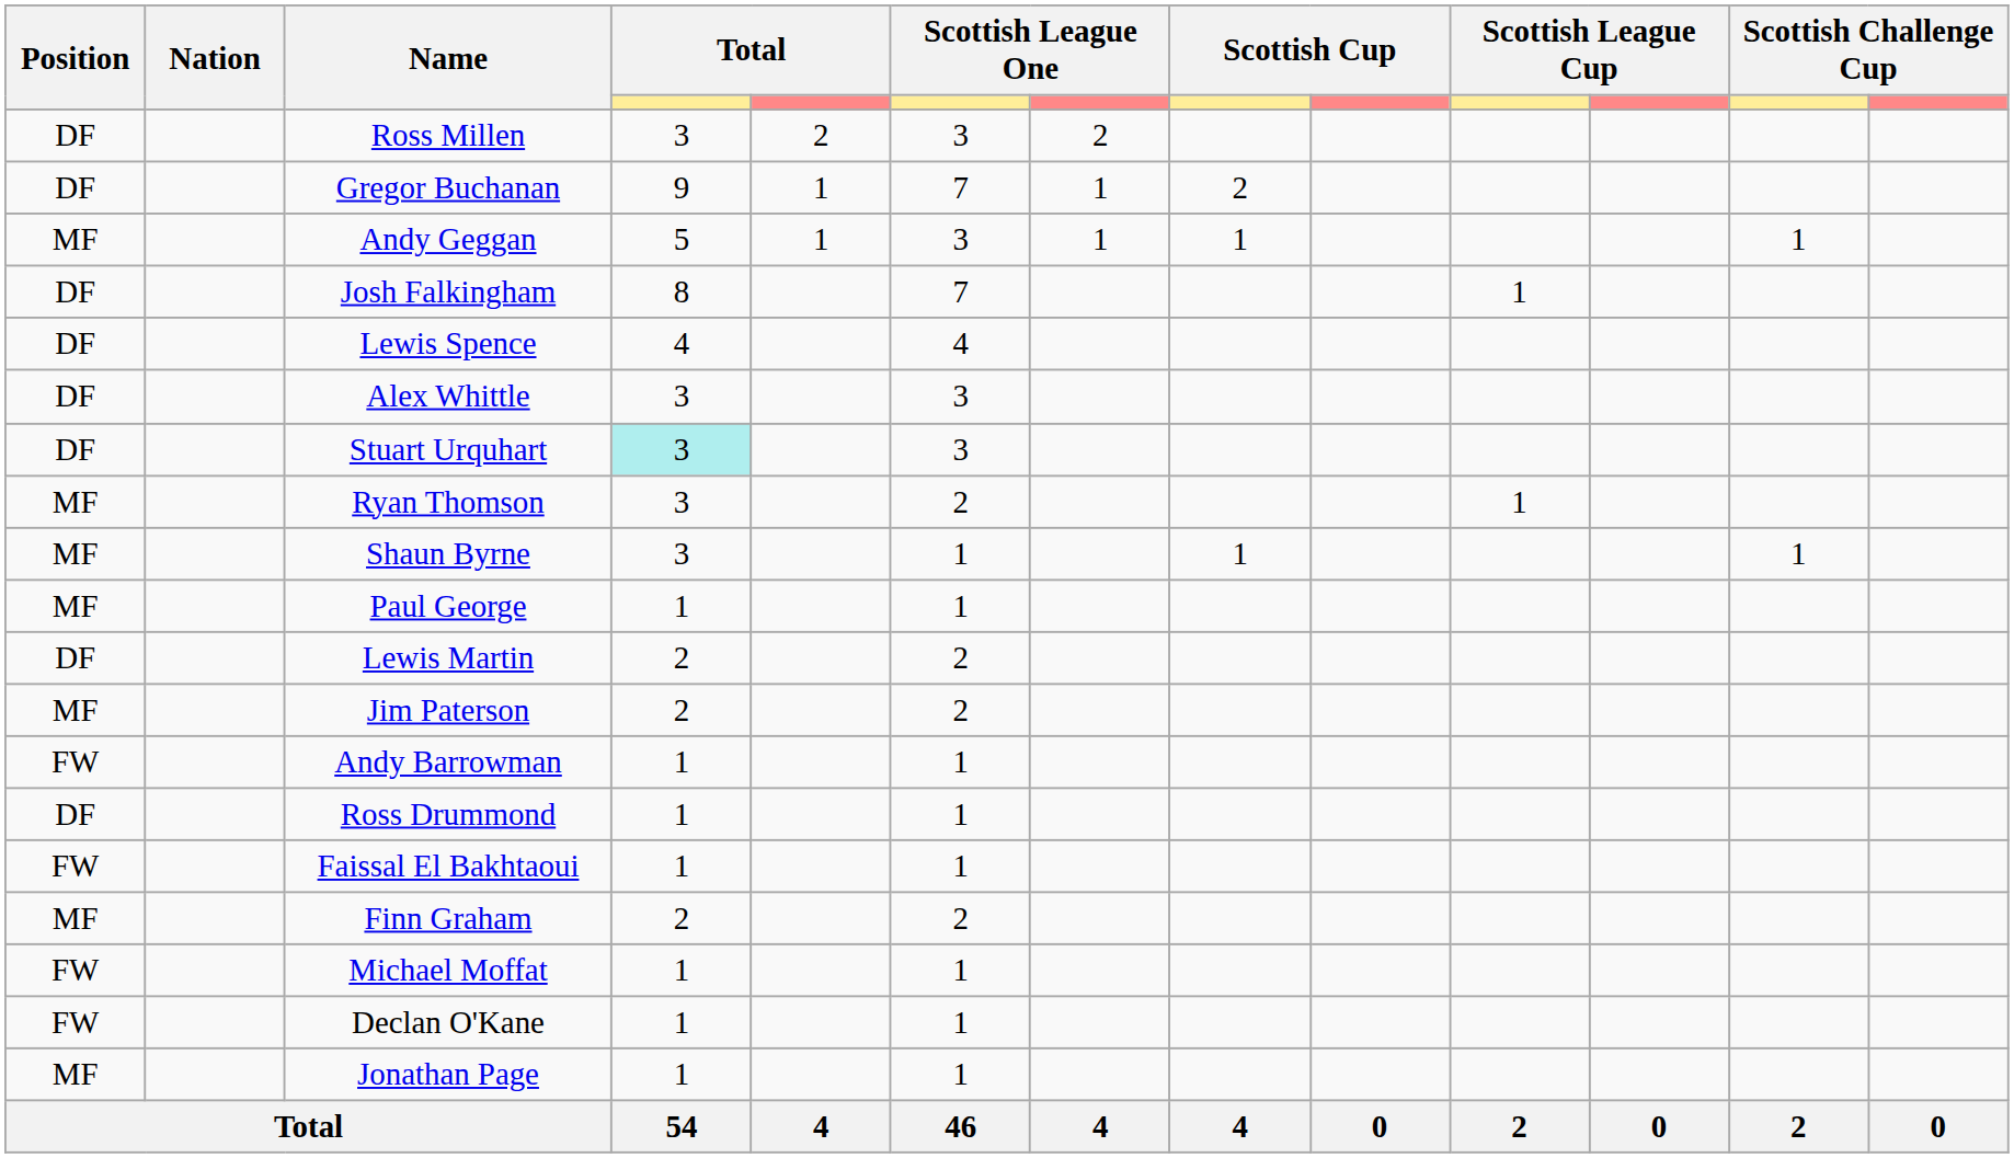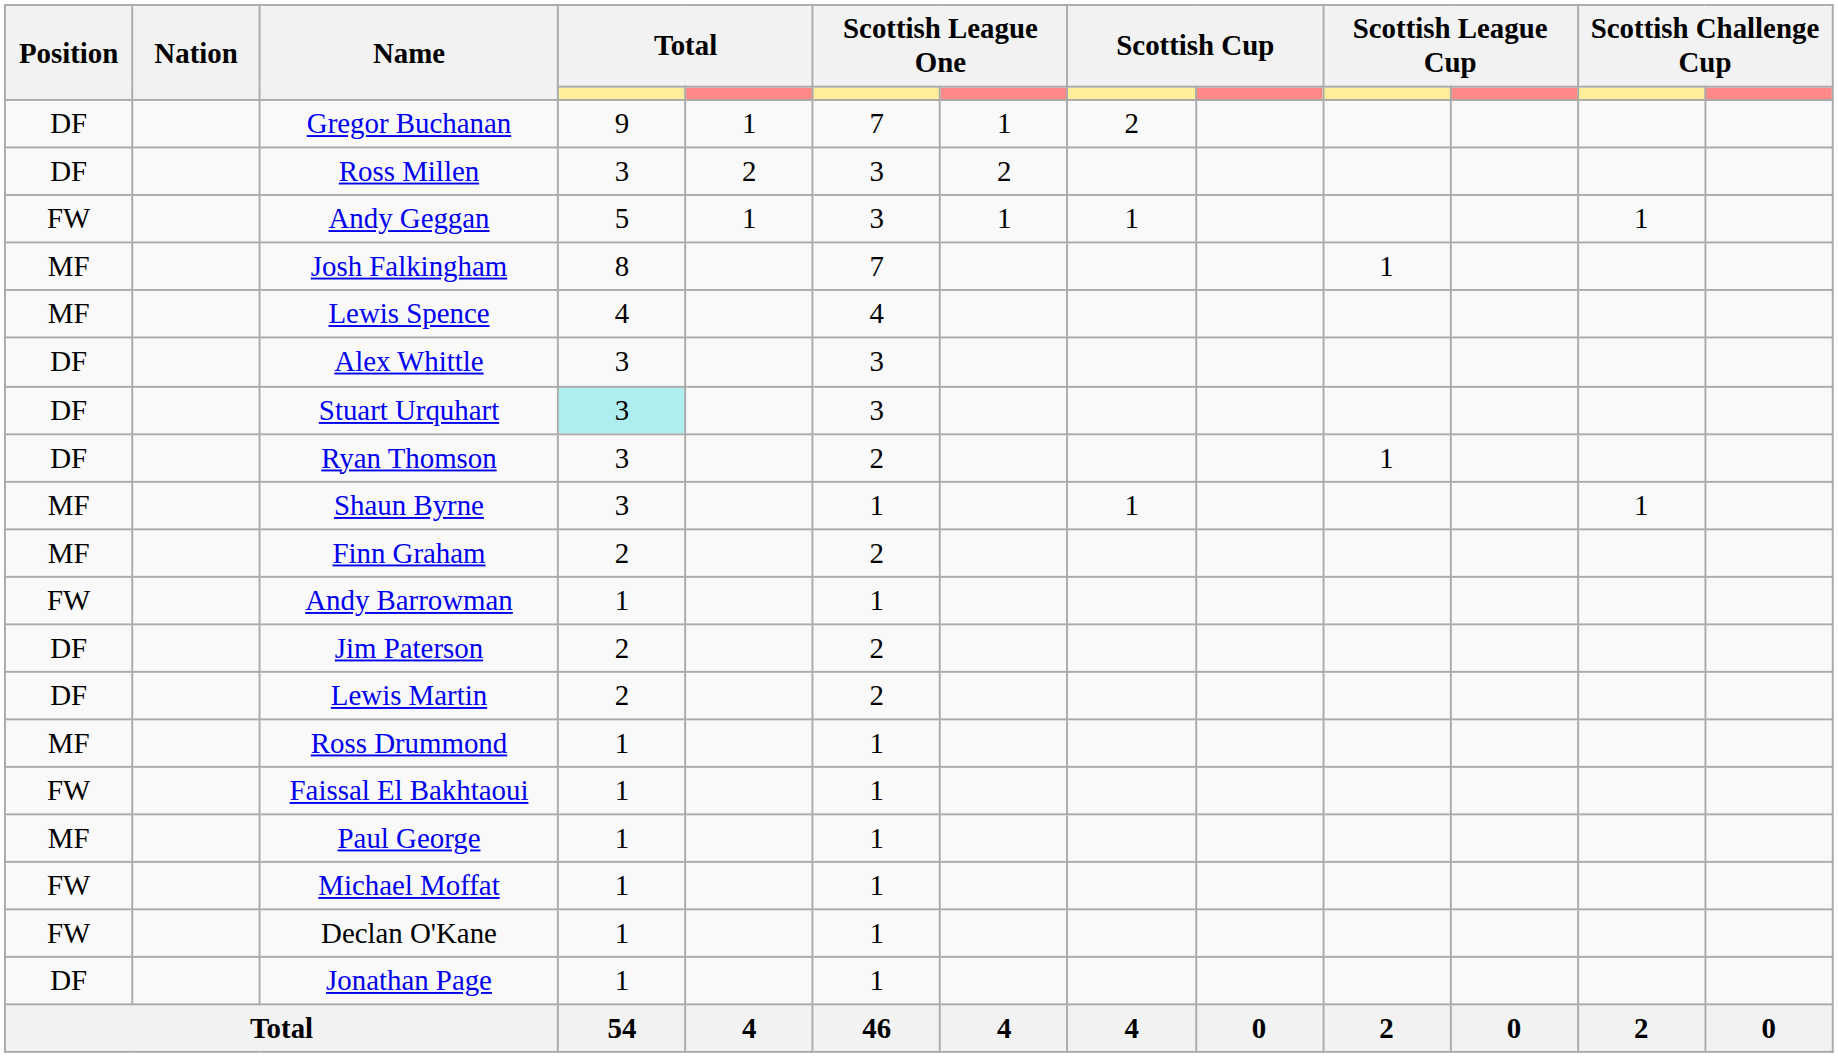rows swapped: Ross Millen <-> Gregor Buchanan
Andy Geggan | Position: MF -> FW
Josh Falkingham | Position: DF -> MF
Lewis Spence | Position: DF -> MF
Ryan Thomson | Position: MF -> DF
rows swapped: Finn Graham <-> Paul George
rows swapped: Lewis Martin <-> Andy Barrowman
Jim Paterson | Position: MF -> DF
Ross Drummond | Position: DF -> MF
Jonathan Page | Position: MF -> DF
